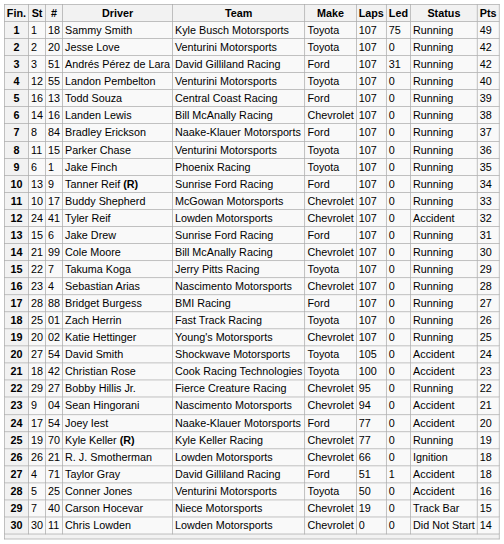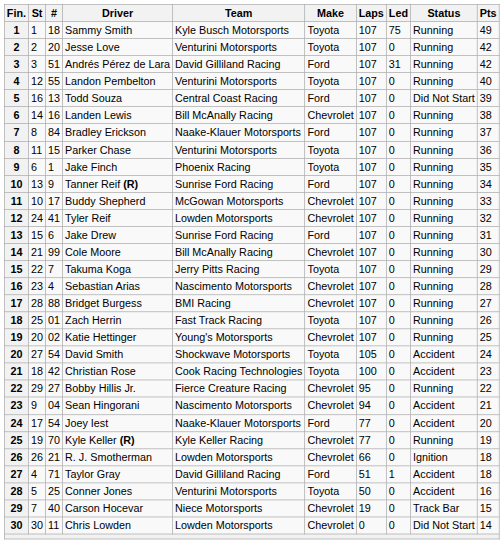Todd Souza | Status: Running -> Did Not Start
Tyler Reif | Status: Accident -> Running
Bridget Burgess | Make: Ford -> Chevrolet
